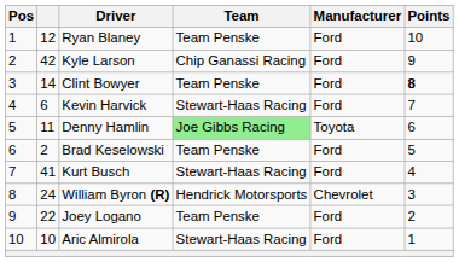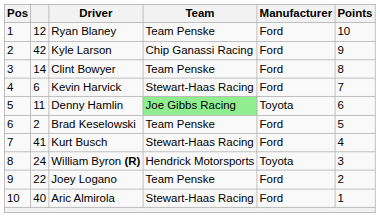Clint Bowyer | Points: bold -> normal
William Byron (R) | Manufacturer: Chevrolet -> Toyota
Aric Almirola | column 2: 10 -> 40
